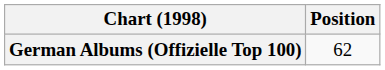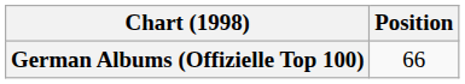German Albums (Offizielle Top 100) | Position: 62 -> 66
